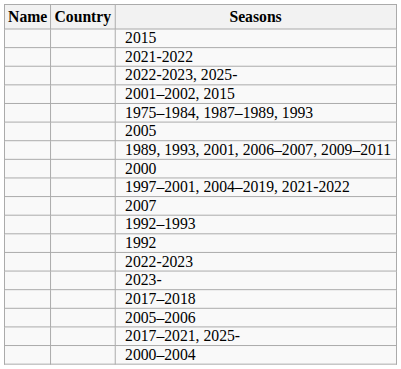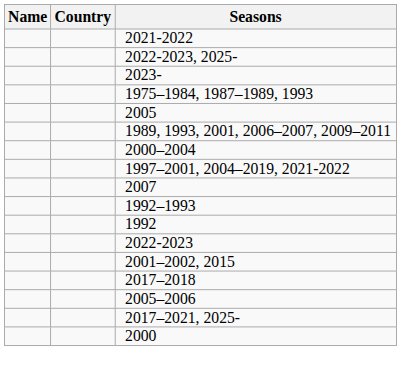- row: 2015
rows swapped: 2023- <-> 2001–2002, 2015
rows swapped: 2000 <-> 2000–2004
